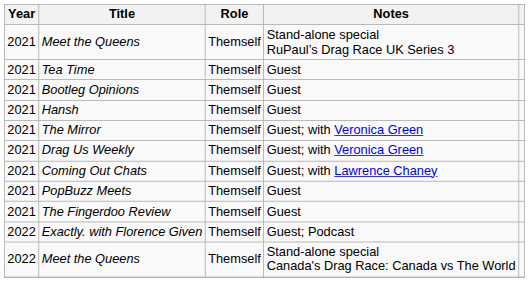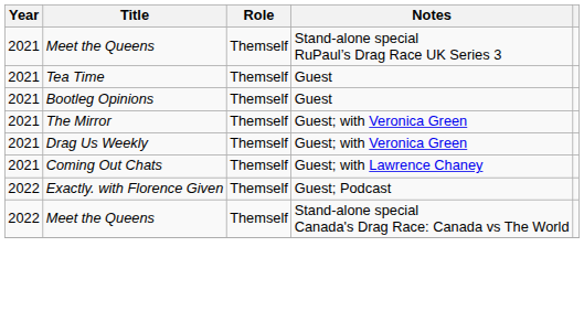- row: 2021 | Hansh | Themself | Guest
- row: 2021 | PopBuzz Meets | Themself | Guest
- row: 2021 | The Fingerdoo Review | Themself | Guest
